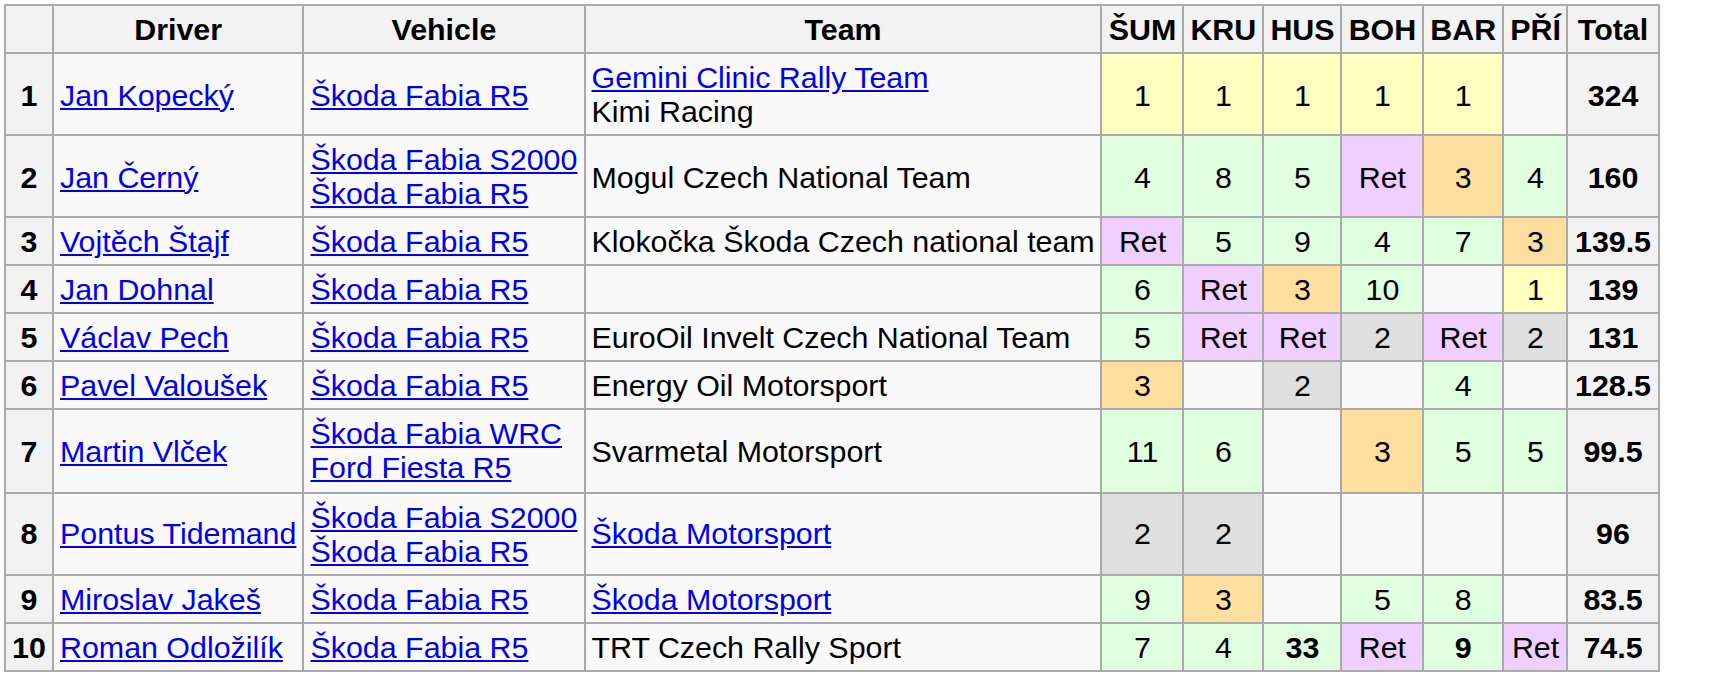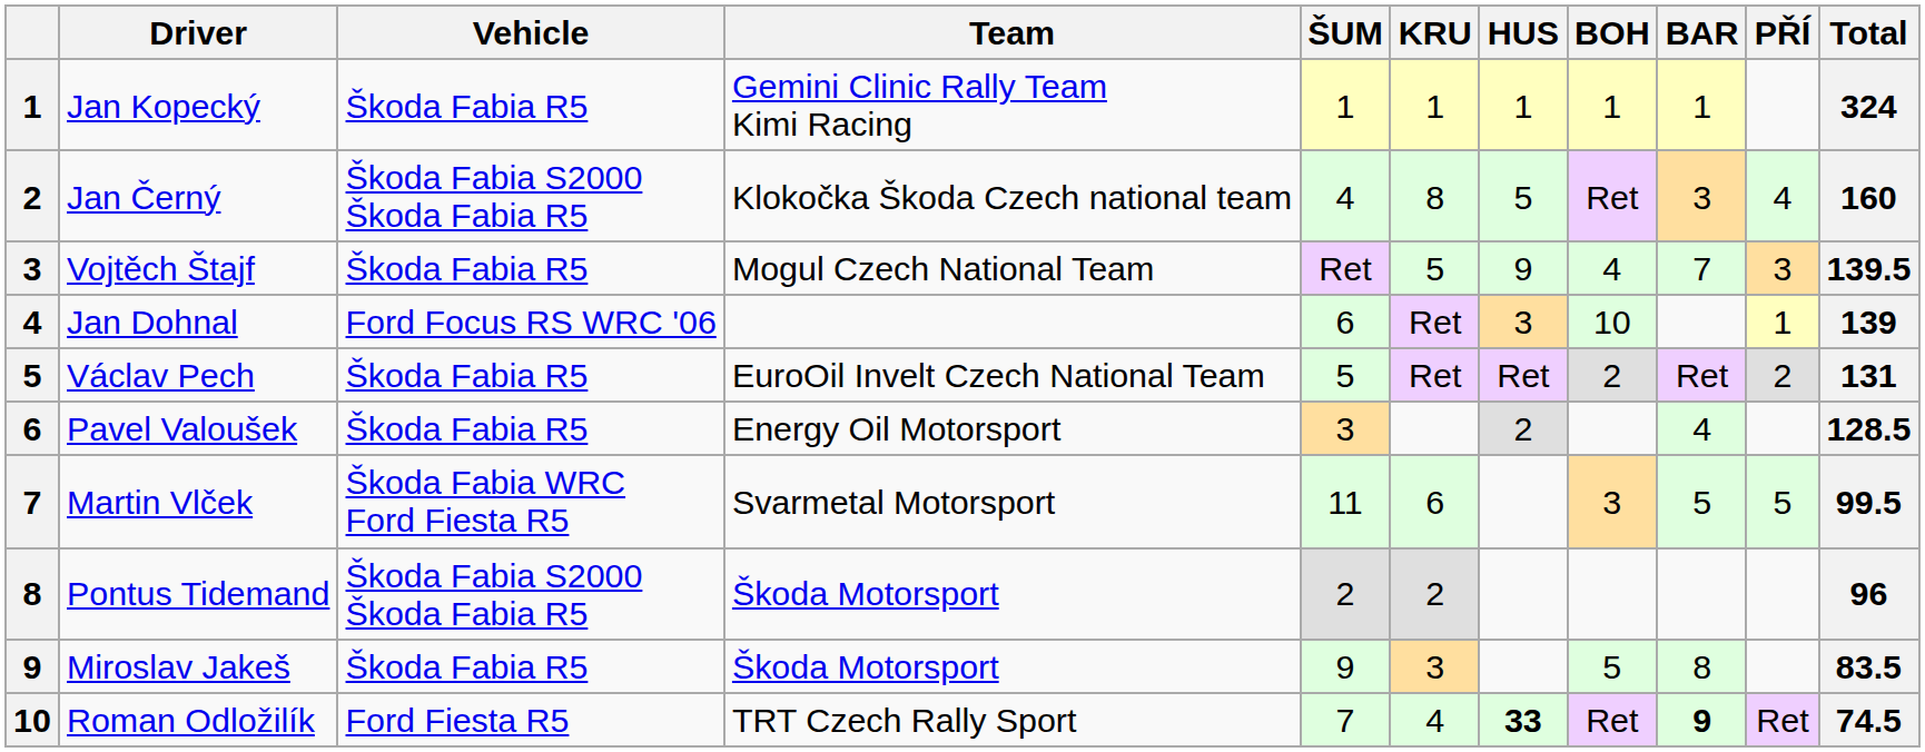Jan Černý | Team: Mogul Czech National Team -> Klokočka Škoda Czech national team
Vojtěch Štajf | Team: Klokočka Škoda Czech national team -> Mogul Czech National Team
Jan Dohnal | Vehicle: Škoda Fabia R5 -> Ford Focus RS WRC '06
Roman Odložilík | Vehicle: Škoda Fabia R5 -> Ford Fiesta R5
